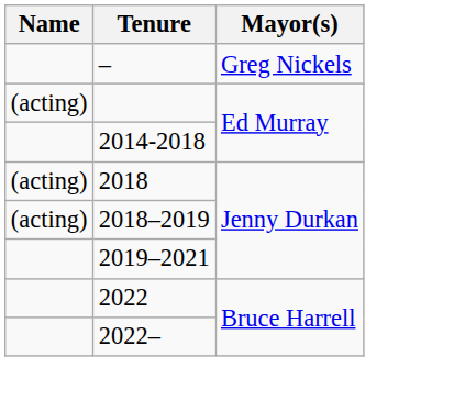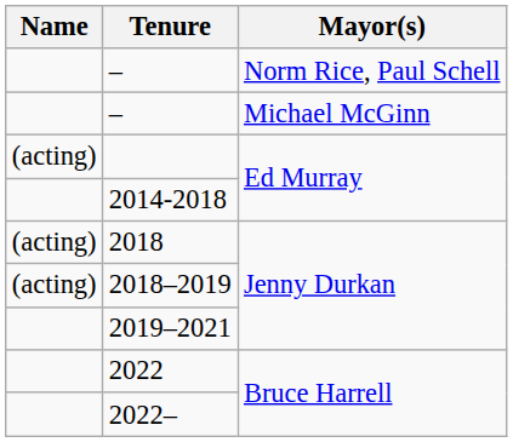+ row: – | Norm Rice, Paul Schell
- row: – | Greg Nickels
+ row: – | Michael McGinn
